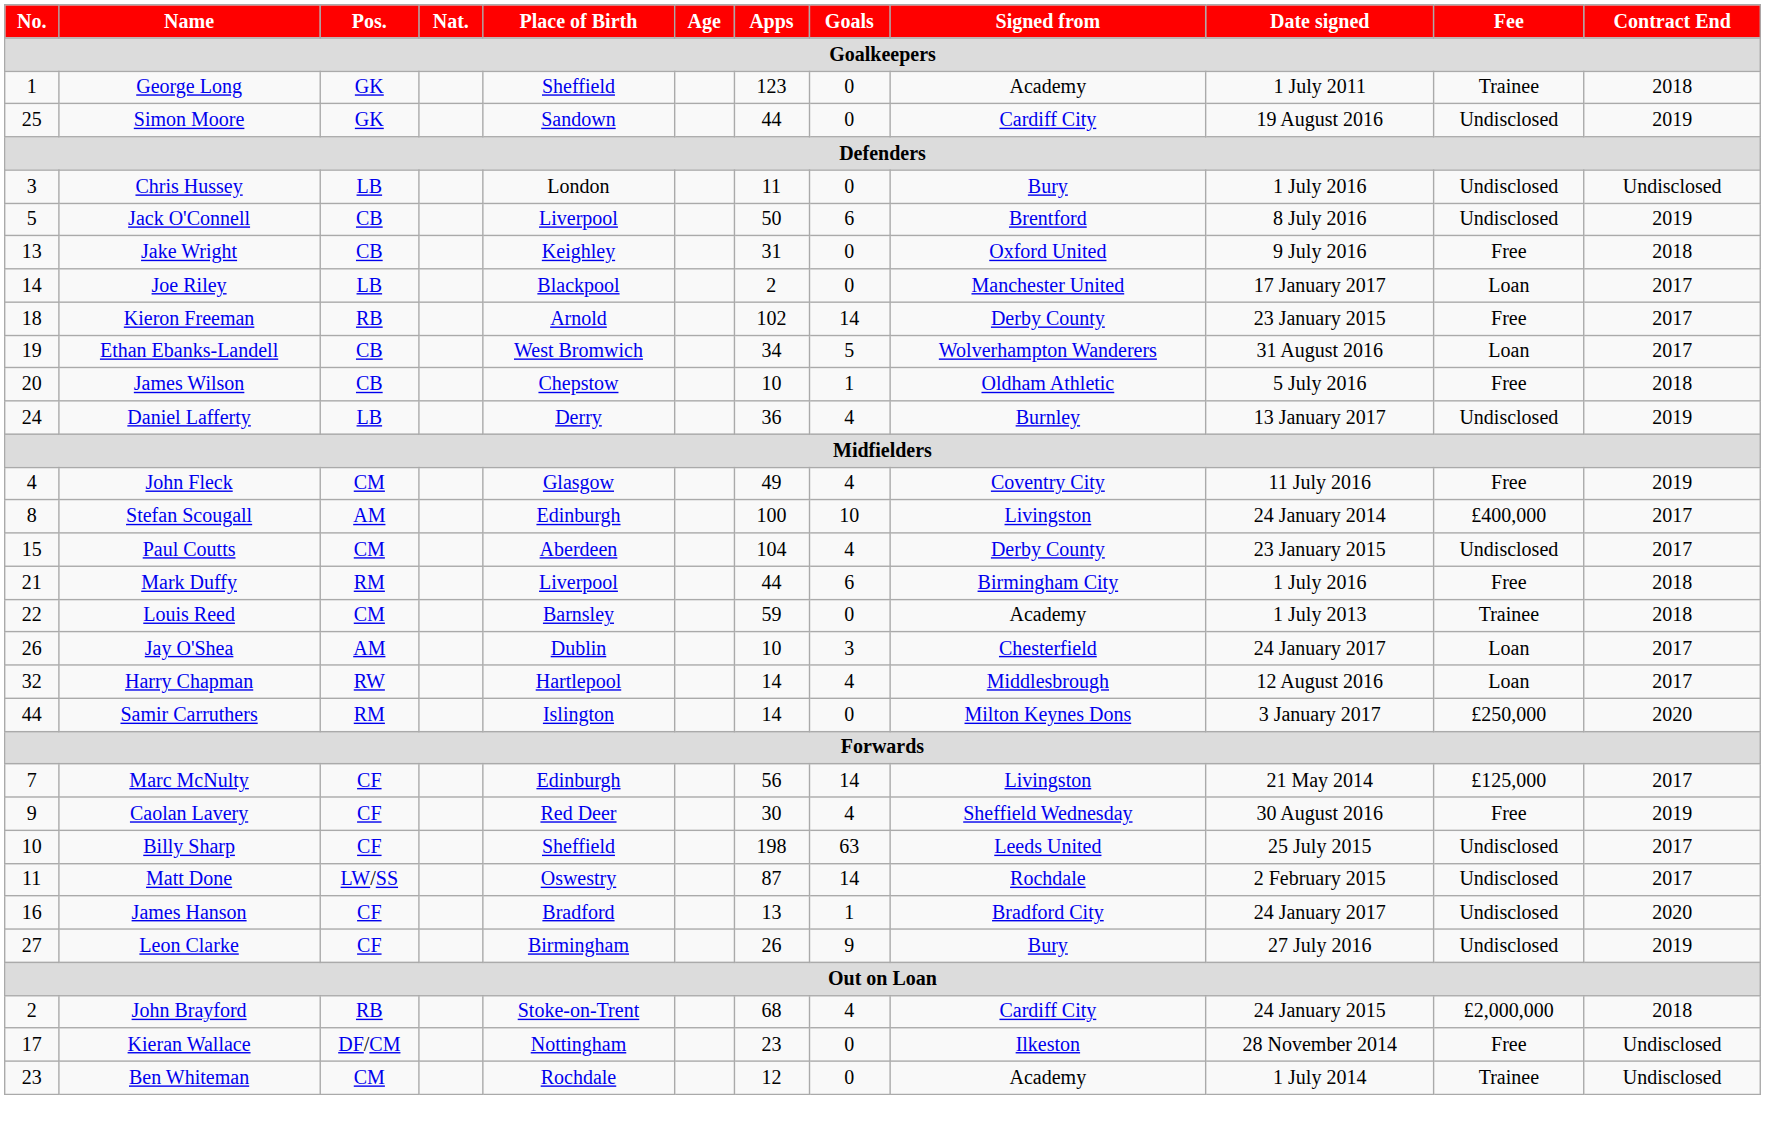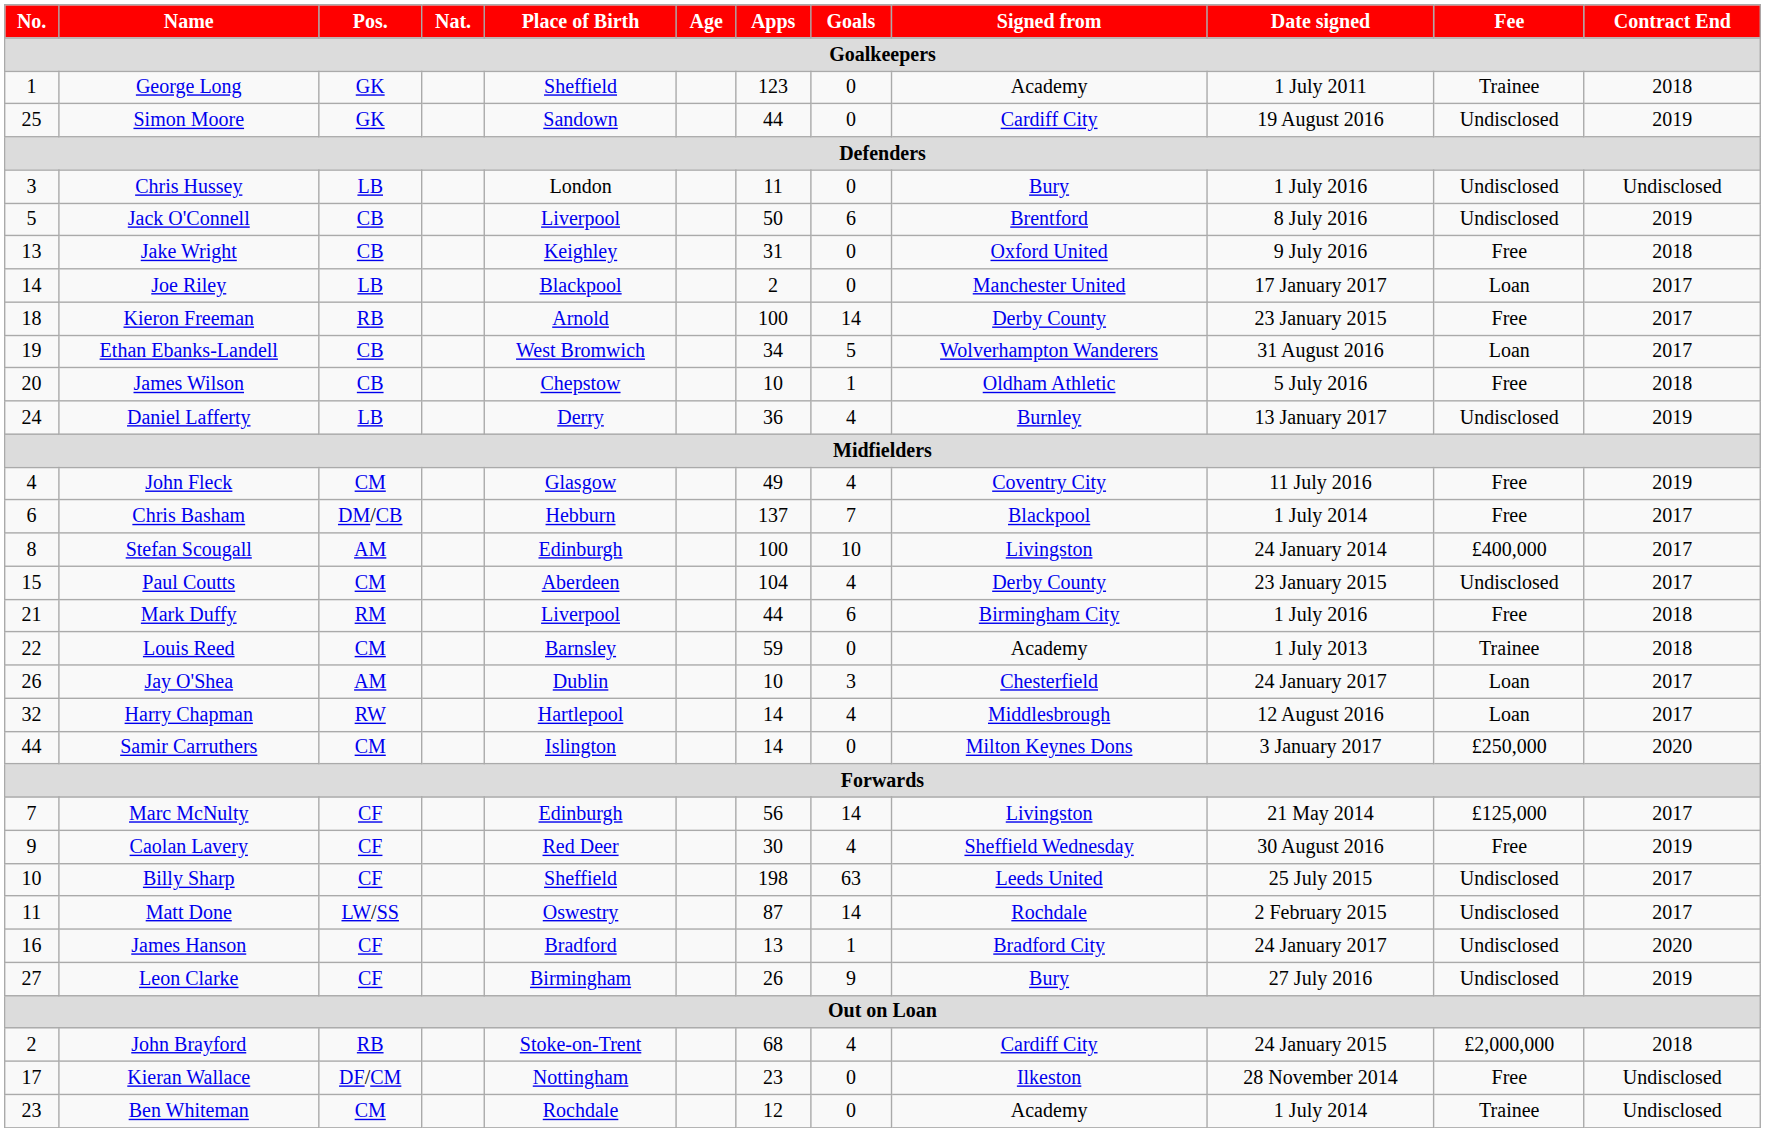Kieron Freeman | Apps: 102 -> 100
+ row: 6 | Chris Basham | DM/CB | Hebburn | 137 | 7 | Blackpool | 1 July 2014 | Free | 2017
Samir Carruthers | Pos.: RM -> CM
